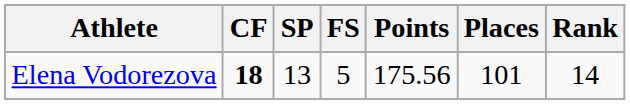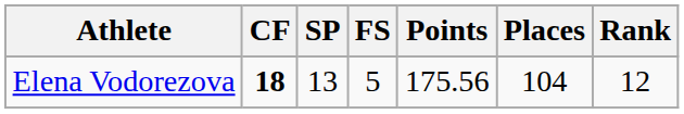Elena Vodorezova | Places: 101 -> 104
Elena Vodorezova | Rank: 14 -> 12
